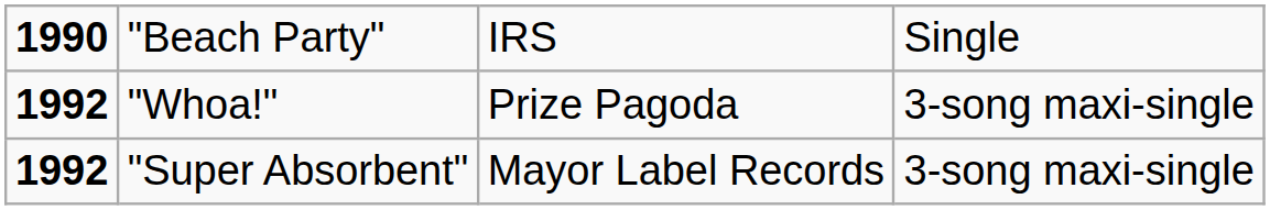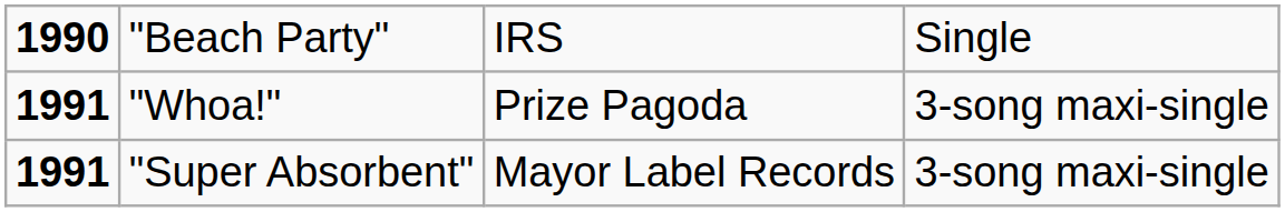"Whoa!" | column 1: 1992 -> 1991
"Super Absorbent" | column 1: 1992 -> 1991
